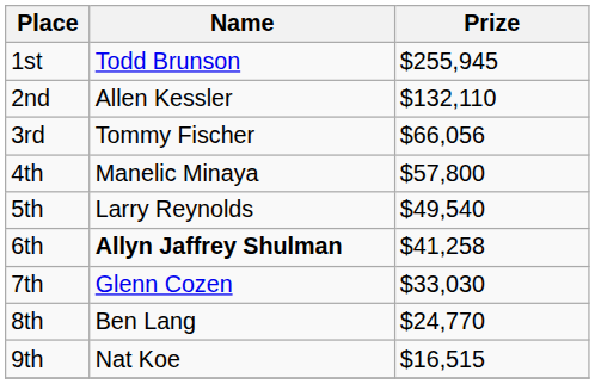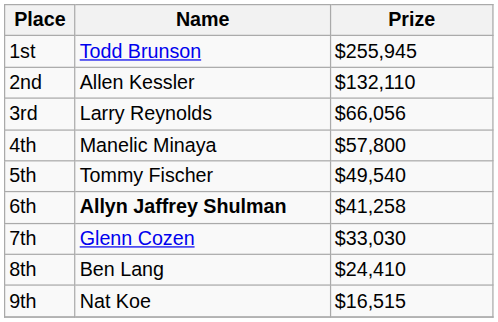3rd | Name: Tommy Fischer -> Larry Reynolds
5th | Name: Larry Reynolds -> Tommy Fischer
8th | Prize: $24,770 -> $24,410
